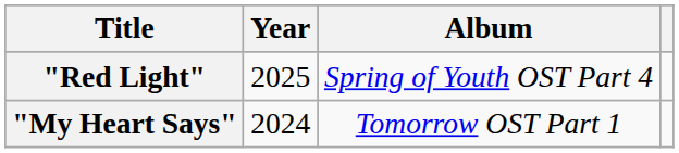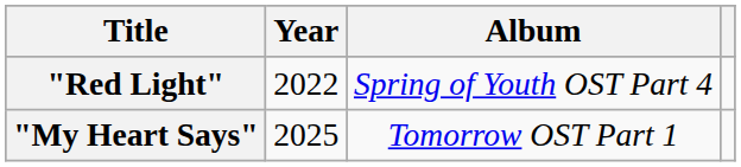"Red Light" | Year: 2025 -> 2022
"My Heart Says" | Year: 2024 -> 2025
